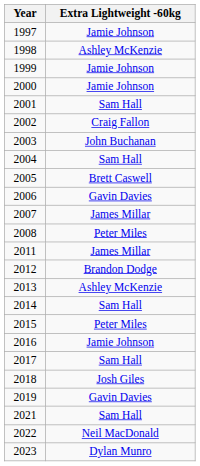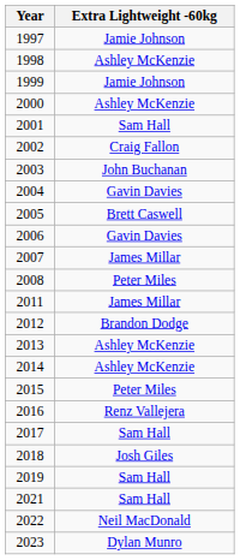2000 | Extra Lightweight -60kg: Jamie Johnson -> Ashley McKenzie
2004 | Extra Lightweight -60kg: Sam Hall -> Gavin Davies
2014 | Extra Lightweight -60kg: Sam Hall -> Ashley McKenzie
2016 | Extra Lightweight -60kg: Jamie Johnson -> Renz Vallejera
2019 | Extra Lightweight -60kg: Gavin Davies -> Sam Hall
